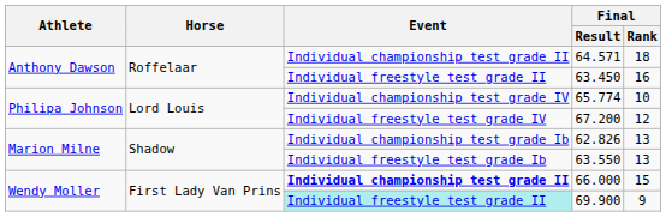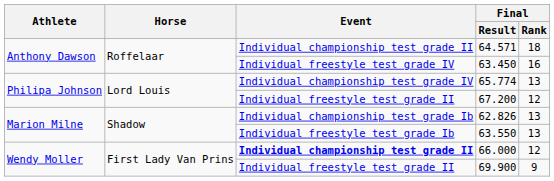63.450 | Event: Individual freestyle test grade II -> Individual freestyle test grade IV
65.774 | Final / Rank: 10 -> 13
67.200 | Event: Individual freestyle test grade IV -> Individual freestyle test grade II
66.000 | Final / Rank: 15 -> 12
69.900 | Event: paleturquoise background -> no background
